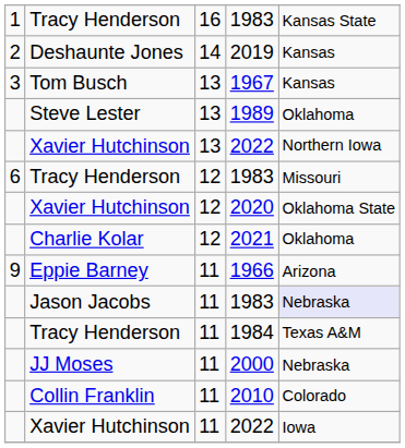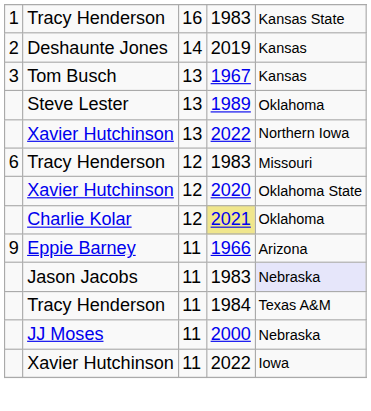Charlie Kolar | column 4: no background -> khaki background
- row: Collin Franklin | 11 | 2010 | Colorado
